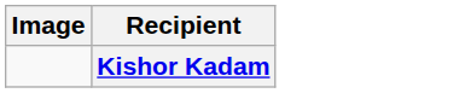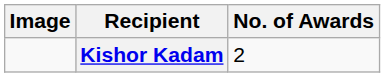+ column: No. of Awards | 2
